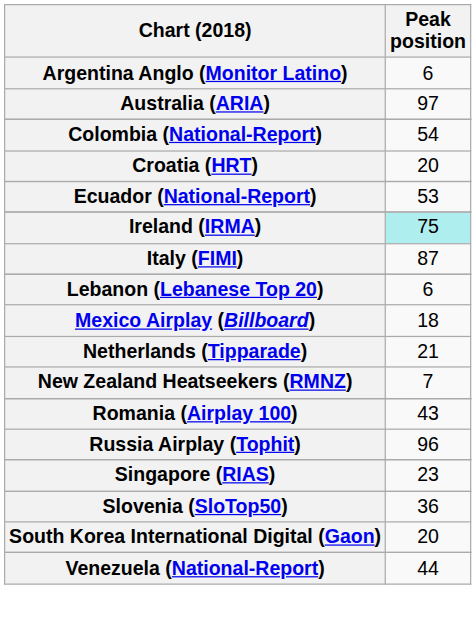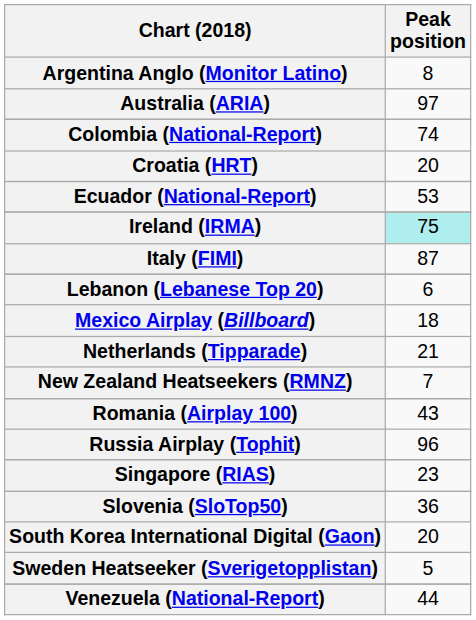Argentina Anglo (Monitor Latino) | Peak position: 6 -> 8
Colombia (National-Report) | Peak position: 54 -> 74
+ row: Sweden Heatseeker (Sverigetopplistan) | 5
